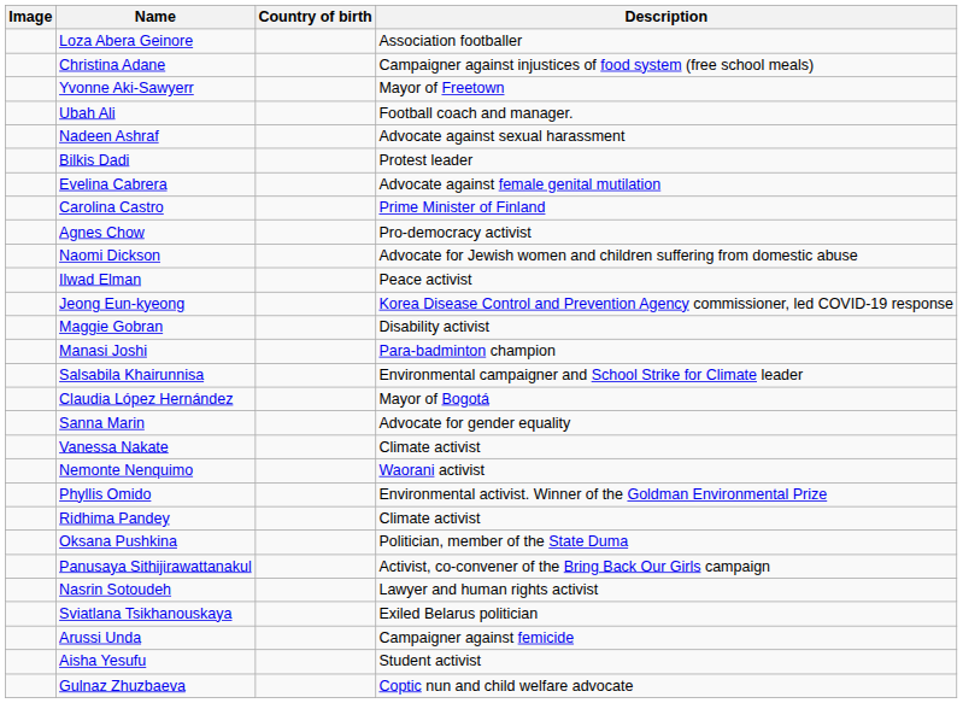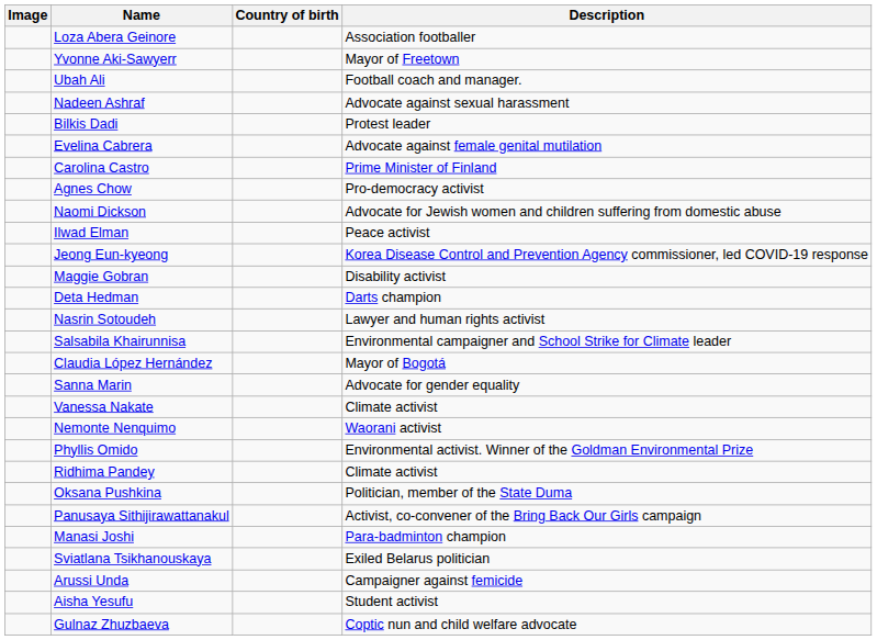- row: Christina Adane | Campaigner against injustices of food system (free school meals)
+ row: Deta Hedman | Darts champion
rows swapped: Manasi Joshi <-> Nasrin Sotoudeh
